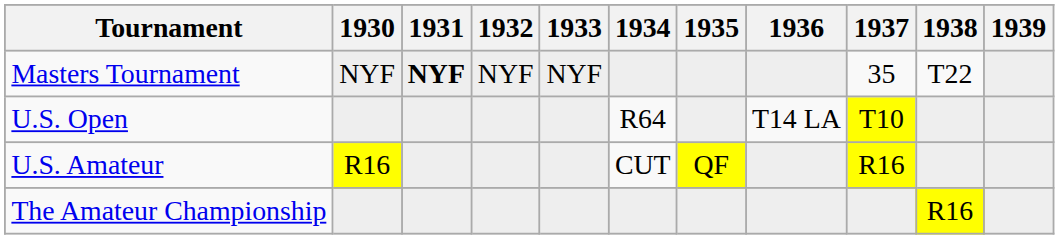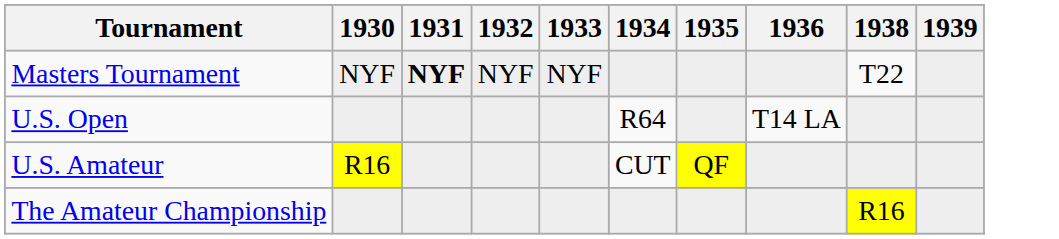- column: 1937 | 35 | T10 | R16
